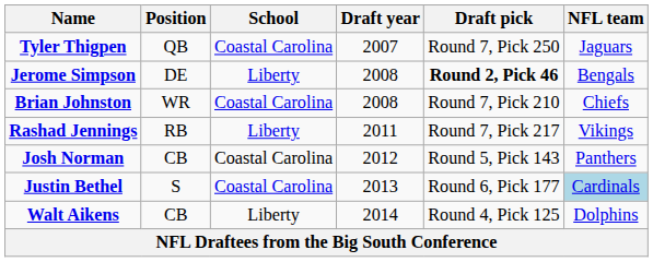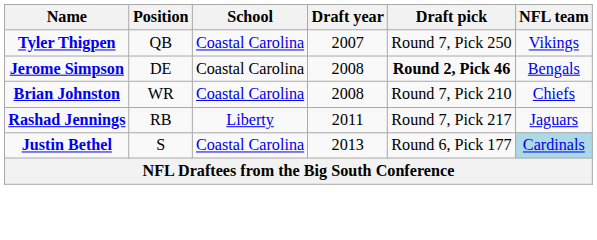Tyler Thigpen | NFL team: Jaguars -> Vikings
Jerome Simpson | School: Liberty -> Coastal Carolina
Rashad Jennings | NFL team: Vikings -> Jaguars
- row: Josh Norman | CB | Coastal Carolina | 2012 | Round 5, Pick 143 | Panthers
- row: Walt Aikens | CB | Liberty | 2014 | Round 4, Pick 125 | Dolphins
